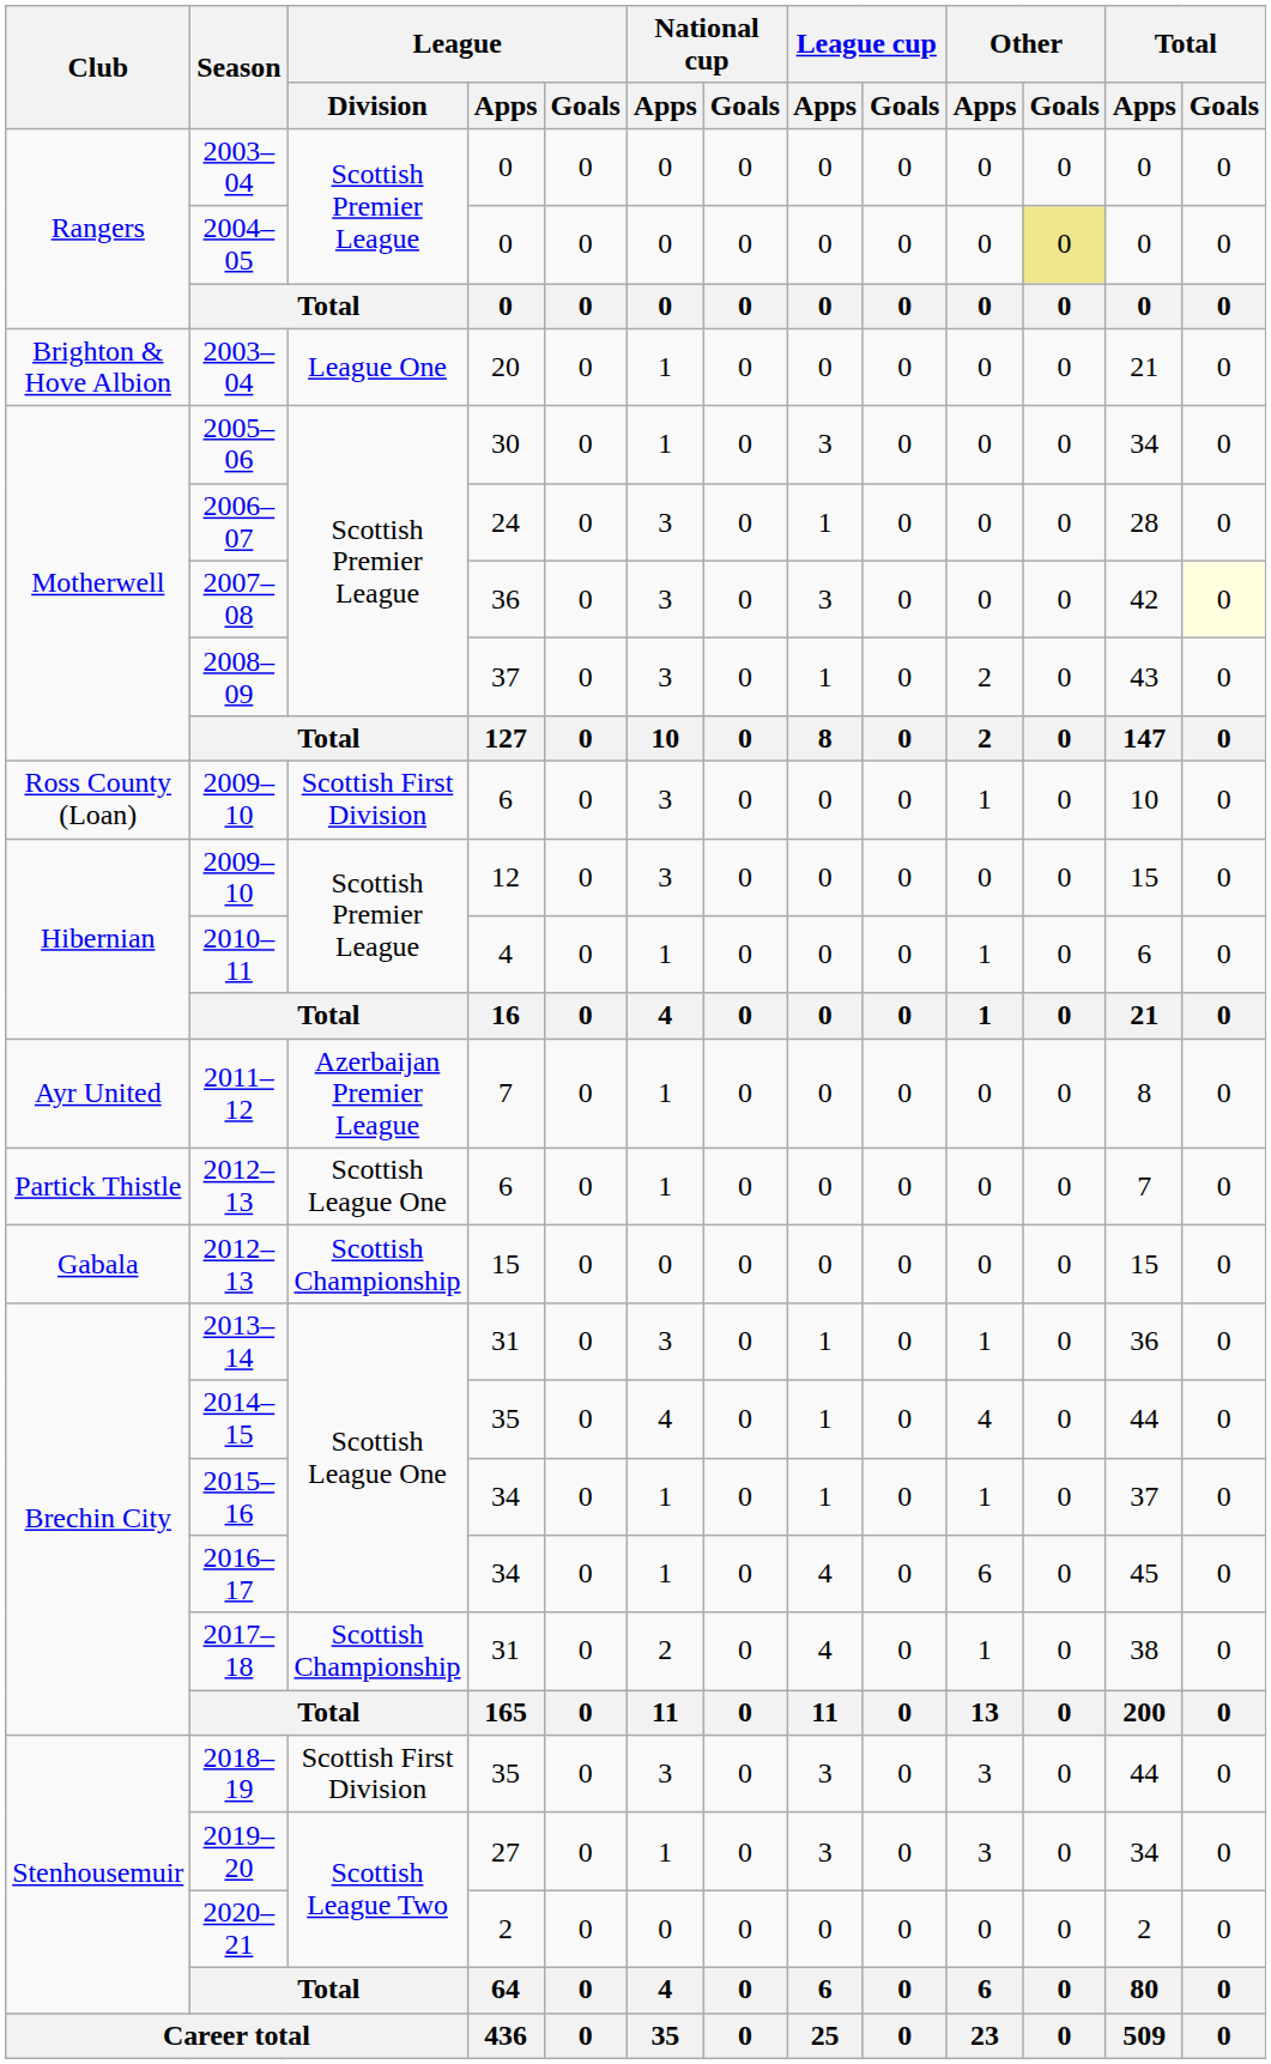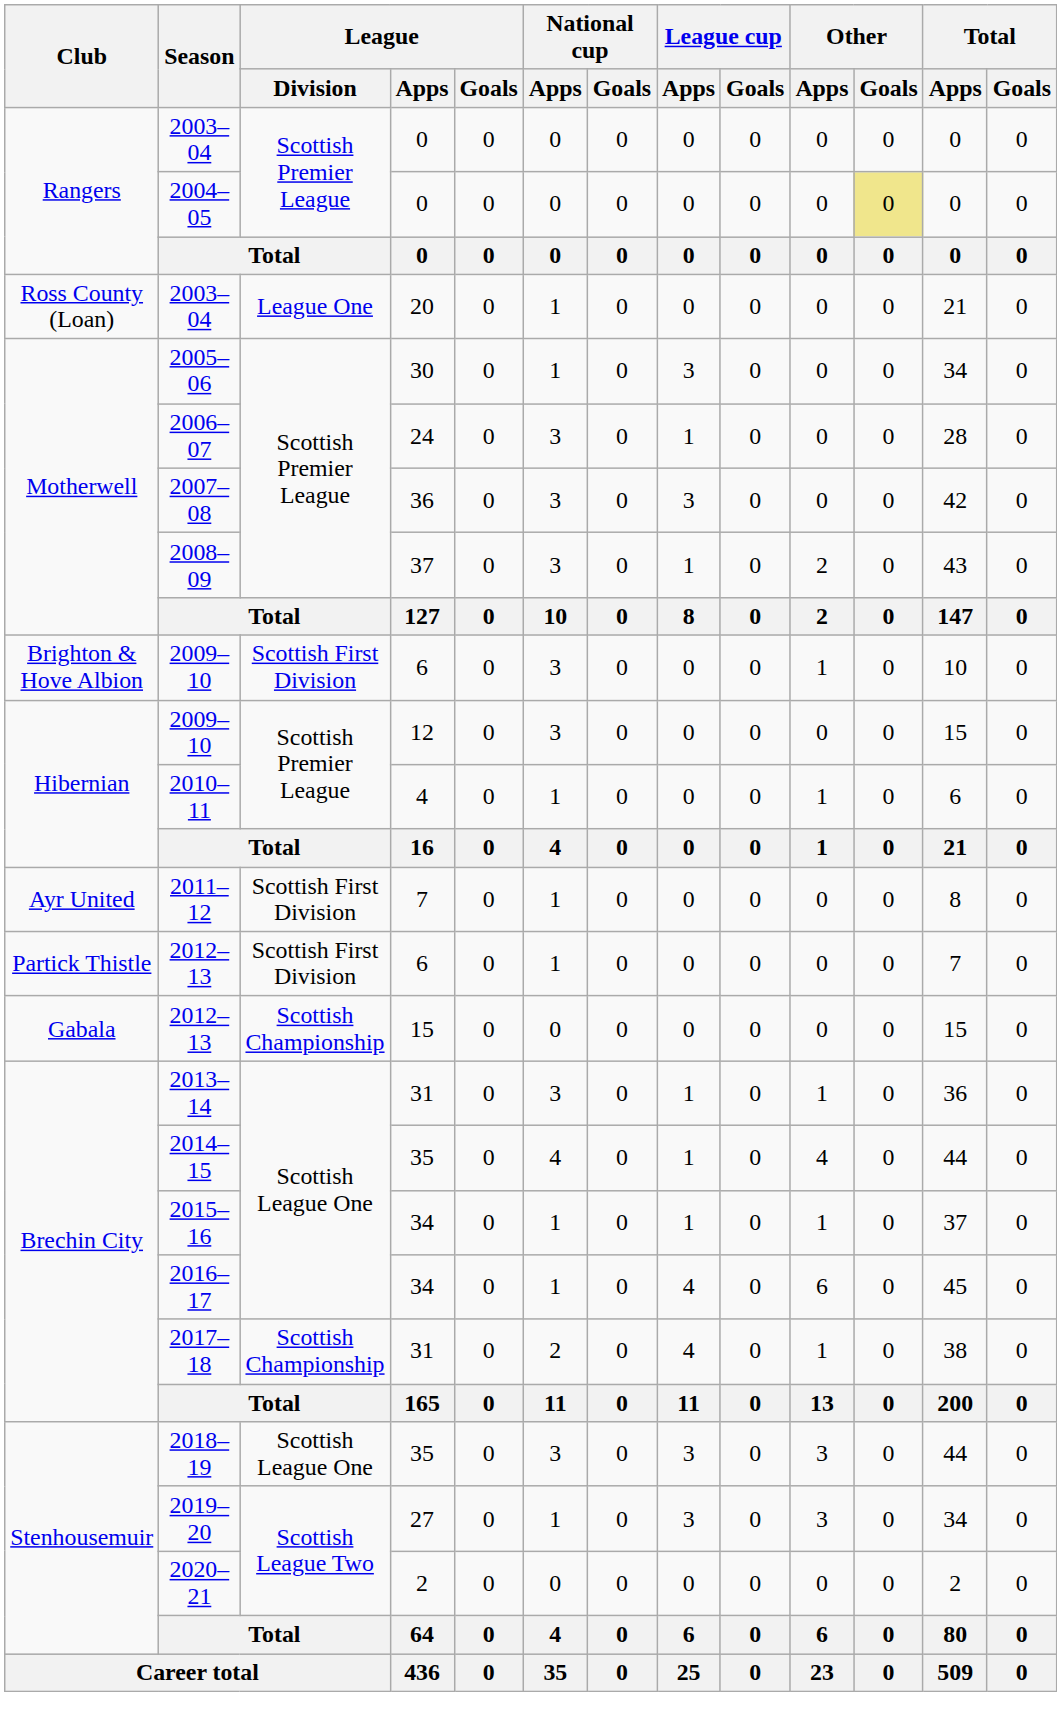2003–04 / 20 | Club: Brighton & Hove Albion -> Ross County (Loan)
2007–08 | Total / Goals: lightyellow background -> no background
2009–10 / 6 | Club: Ross County (Loan) -> Brighton & Hove Albion
2011–12 | League / Division: Azerbaijan Premier League -> Scottish First Division
2012–13 / 6 | League / Division: Scottish League One -> Scottish First Division
2018–19 | League / Division: Scottish First Division -> Scottish League One
